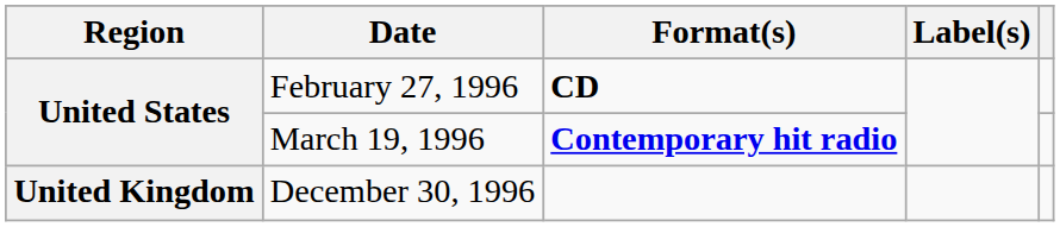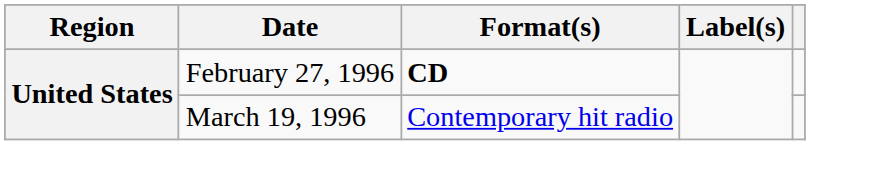March 19, 1996 | Format(s): bold -> normal
- row: United Kingdom | December 30, 1996
